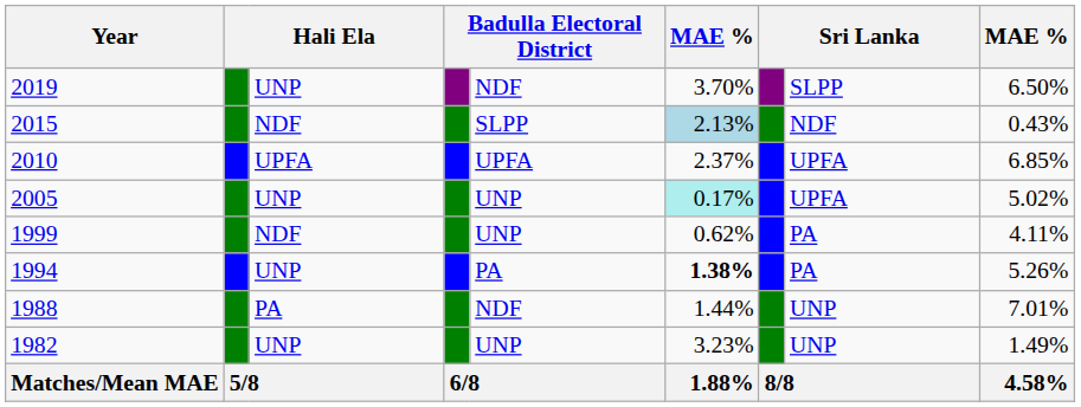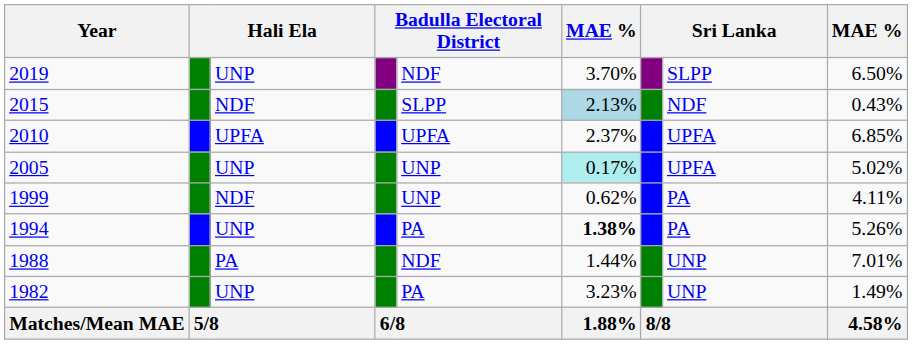1982 | column 5: UNP -> PA
